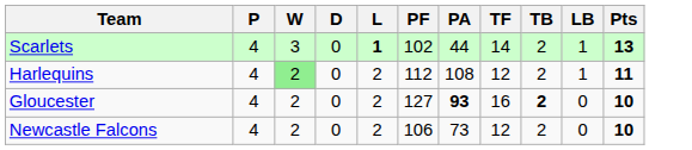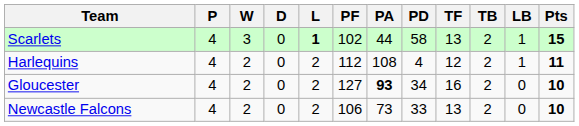+ column: PD | 58 | 4 | 34 | 33
Scarlets | TF: 14 -> 13
Scarlets | Pts: 13 -> 15
Harlequins | W: lightgreen background -> no background
Gloucester | TB: bold -> normal
Newcastle Falcons | TF: 12 -> 13
